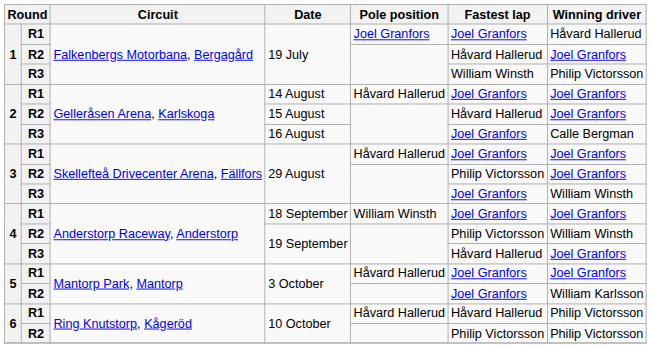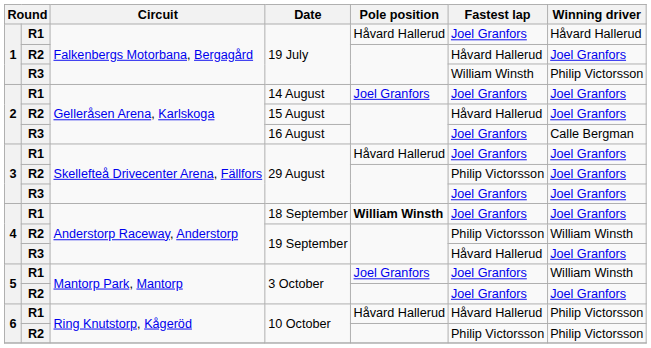R1 / 19 July | Pole position: Joel Granfors -> Håvard Hallerud
14 August | Pole position: Håvard Hallerud -> Joel Granfors
R3 / 29 August | Winning driver: William Winsth -> Joel Granfors
18 September | Pole position: normal -> bold
R1 / 3 October | Pole position: Håvard Hallerud -> Joel Granfors
R1 / 3 October | Winning driver: Joel Granfors -> William Winsth
R2 / 3 October | Winning driver: William Karlsson -> Joel Granfors
